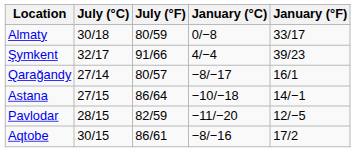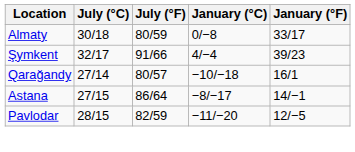Qarağandy | January (°C): −8/−17 -> −10/−18
Astana | January (°C): −10/−18 -> −8/−17
- row: Aqtobe | 30/15 | 86/61 | −8/−16 | 17/2
